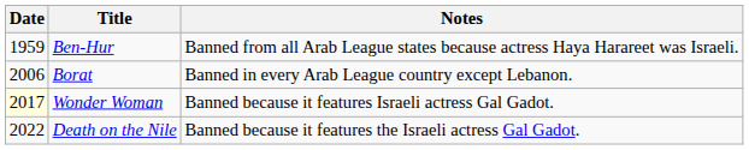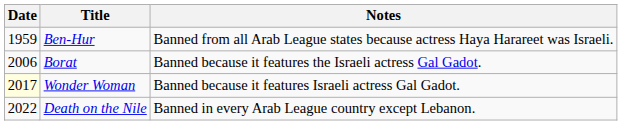Borat | Notes: Banned in every Arab League country except Lebanon. -> Banned because it features the Israeli actress Gal Gadot.
Death on the Nile | Notes: Banned because it features the Israeli actress Gal Gadot. -> Banned in every Arab League country except Lebanon.
